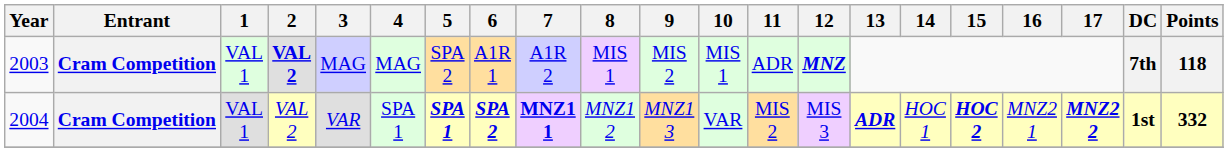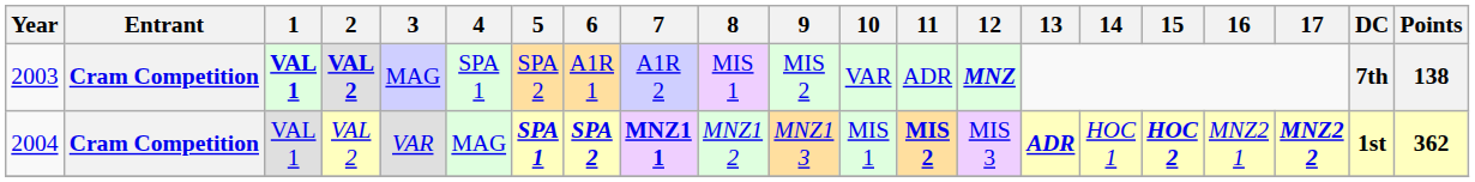2003 | 1: normal -> bold
2003 | 4: MAG -> SPA 1
2003 | 10: MIS 1 -> VAR
2003 | Points: 118 -> 138
2004 | 4: SPA 1 -> MAG
2004 | 10: VAR -> MIS 1
2004 | 11: normal -> bold
2004 | Points: 332 -> 362
